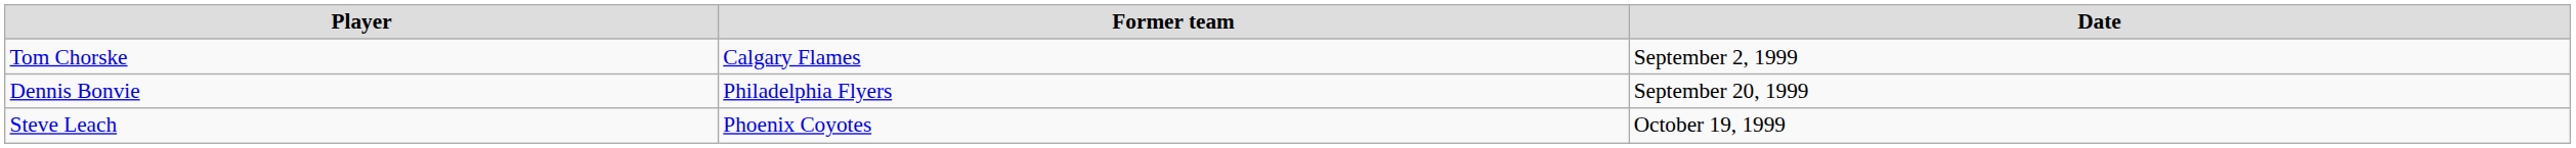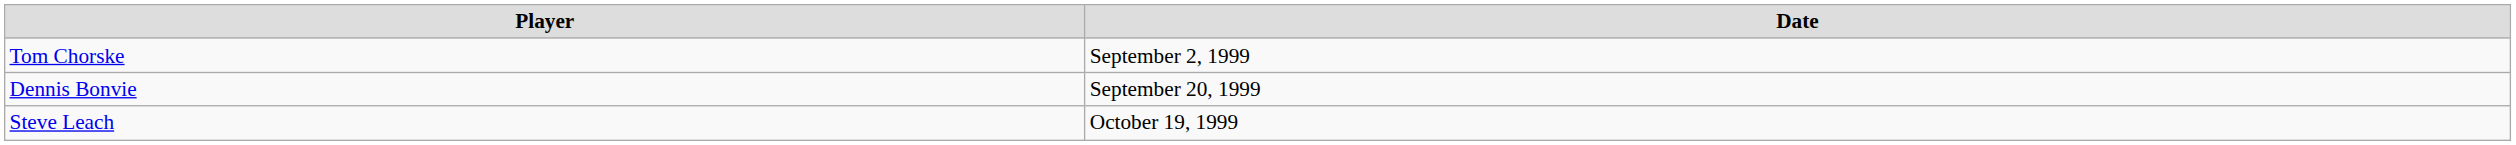- column: Former team | Calgary Flames | Philadelphia Flyers | Phoenix Coyotes
